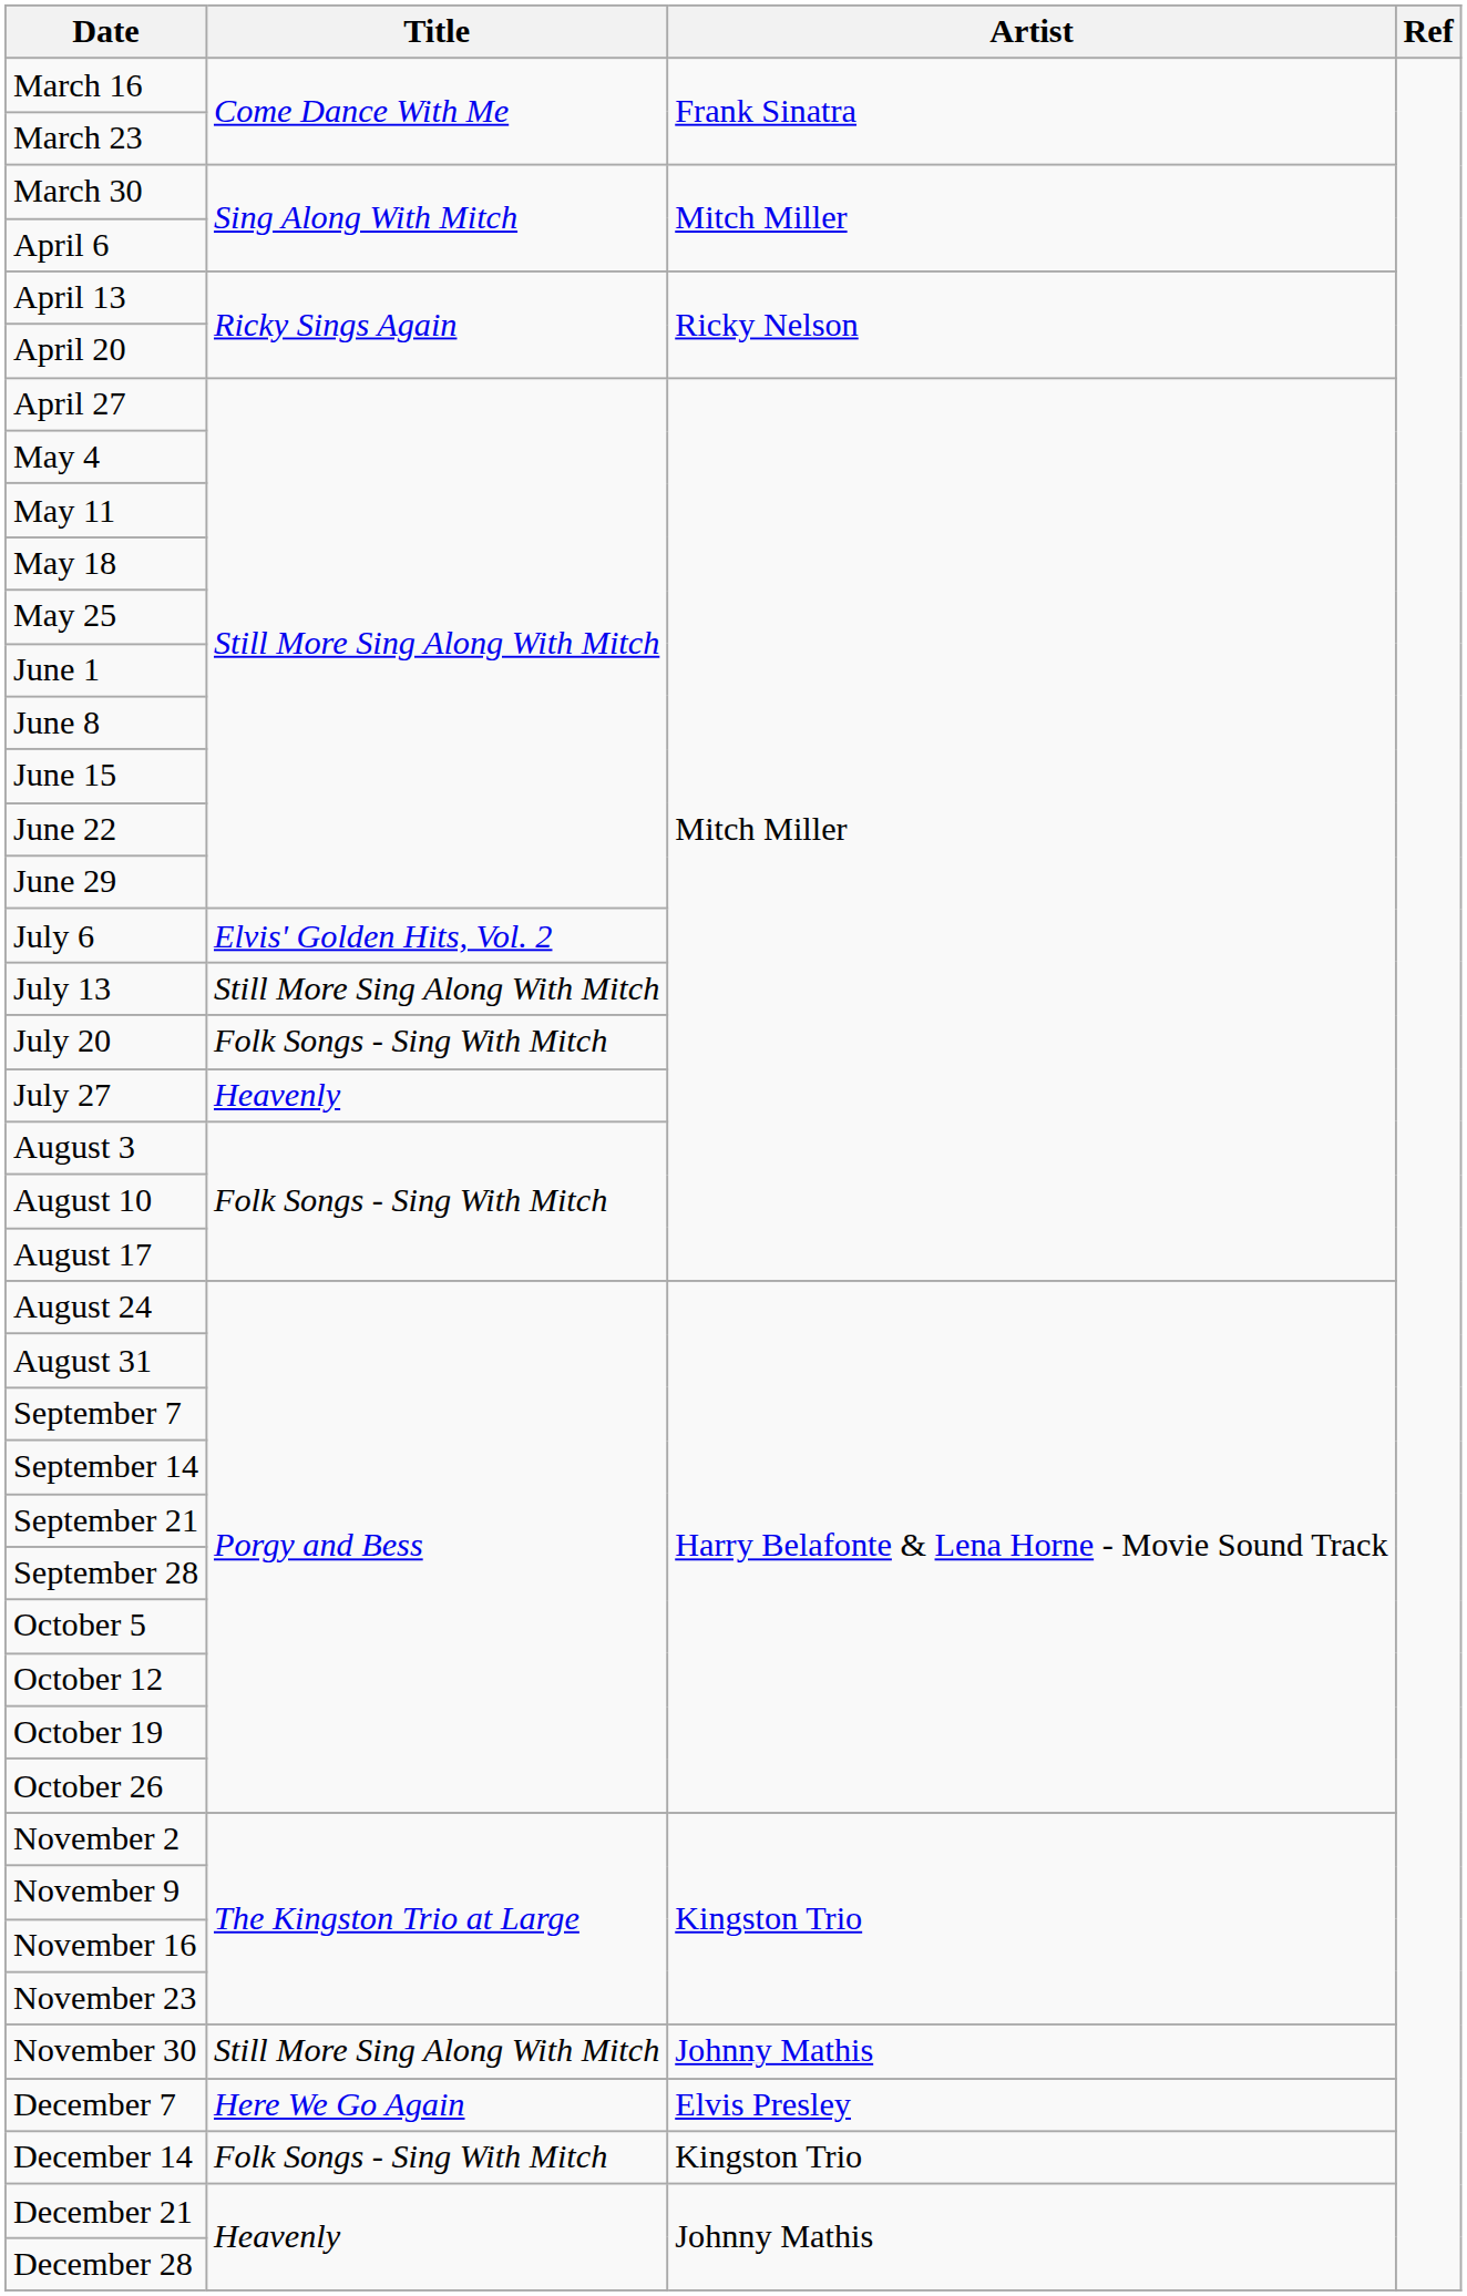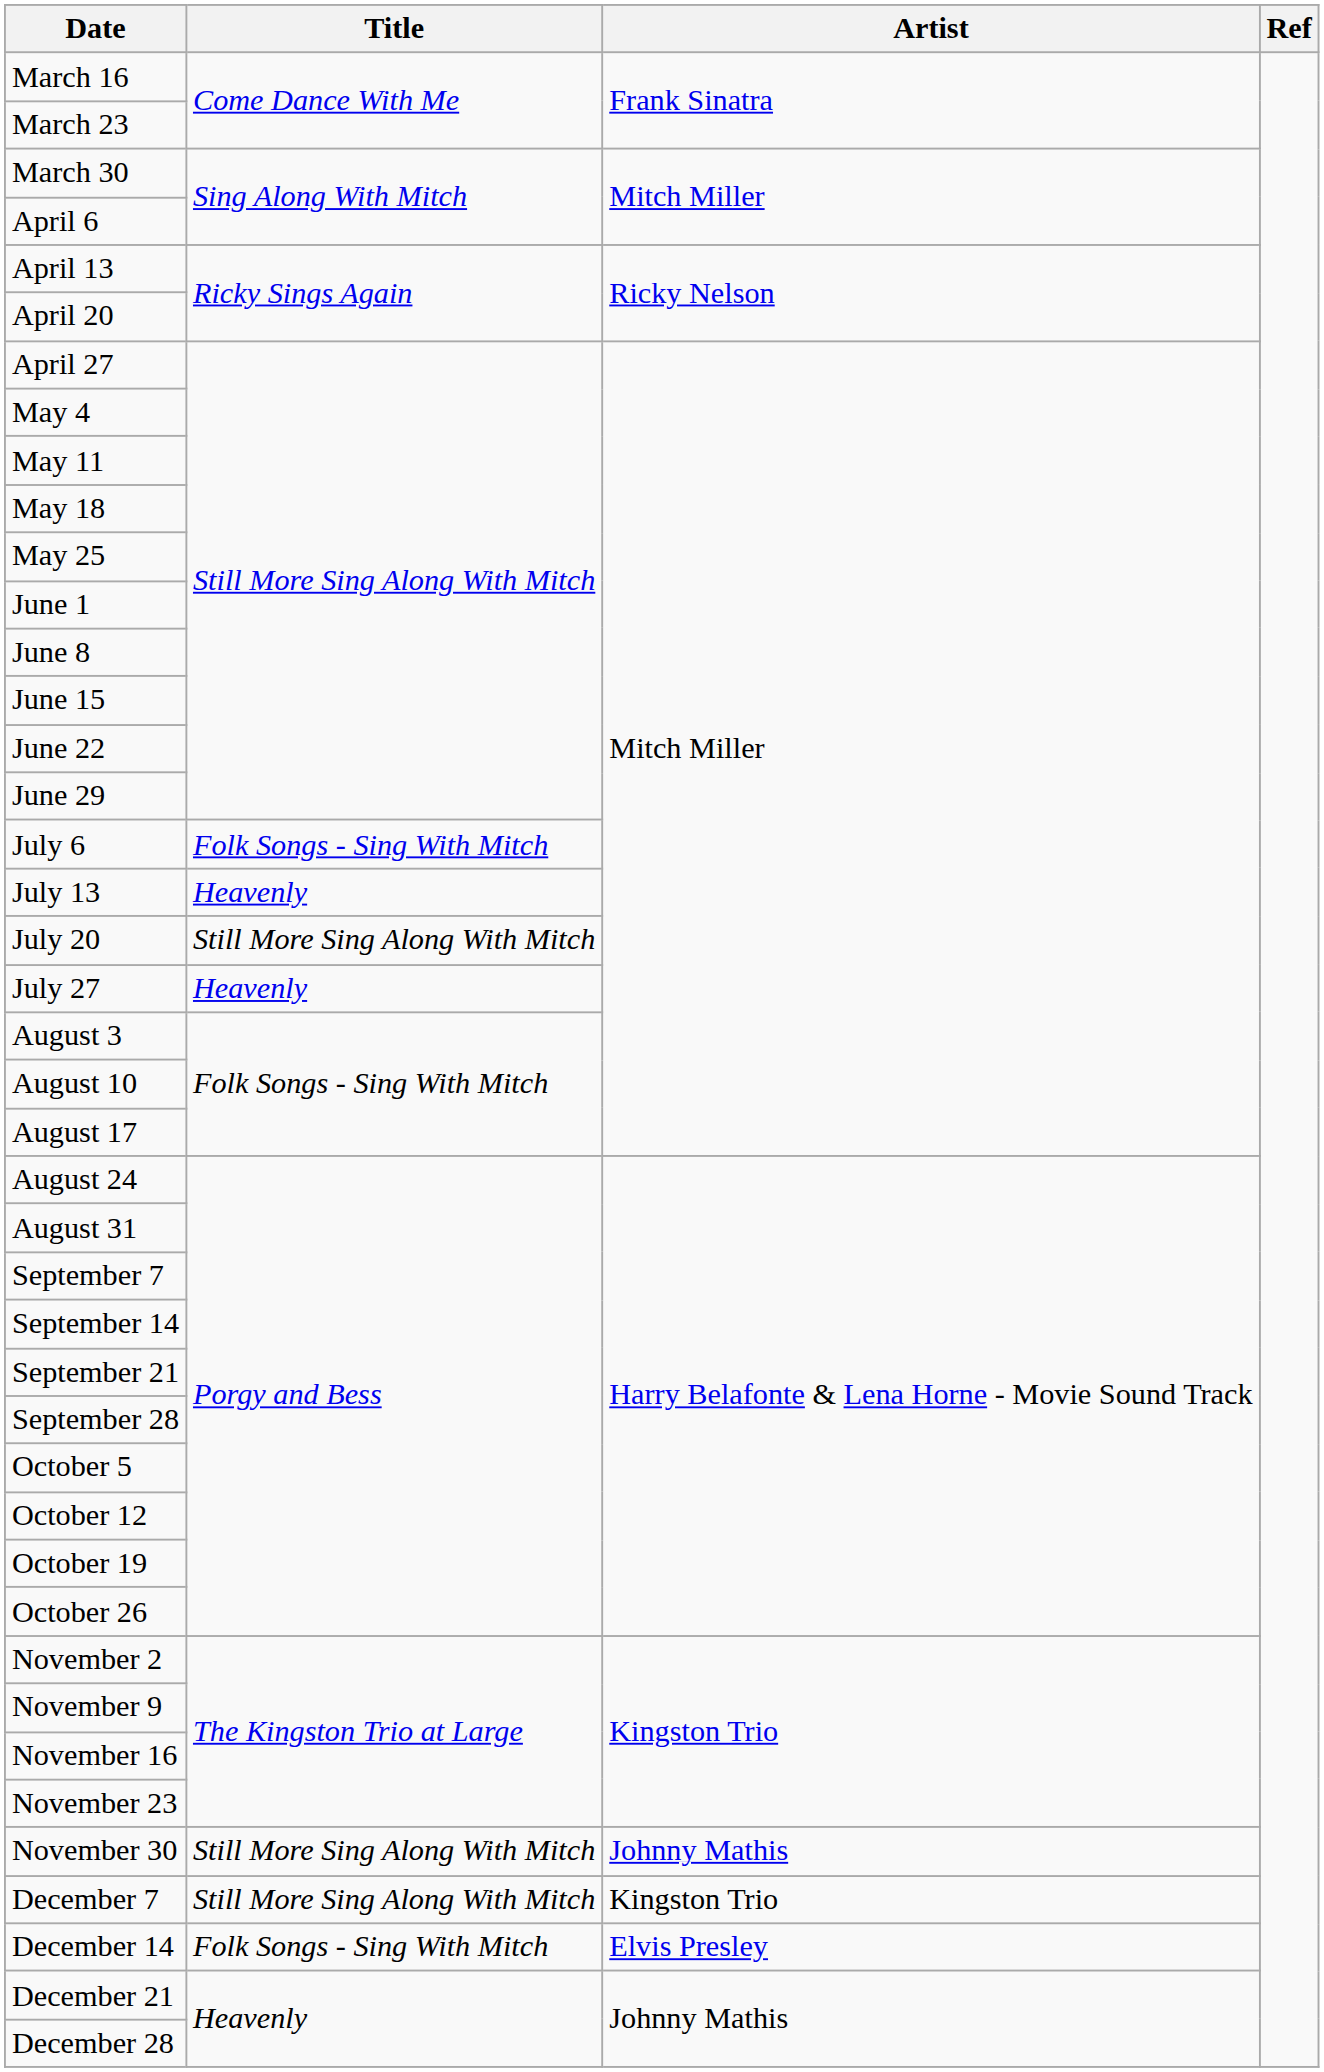July 6 | Title: Elvis' Golden Hits, Vol. 2 -> Folk Songs - Sing With Mitch
July 13 | Title: Still More Sing Along With Mitch -> Heavenly
July 20 | Title: Folk Songs - Sing With Mitch -> Still More Sing Along With Mitch
December 7 | Title: Here We Go Again -> Still More Sing Along With Mitch
December 7 | Artist: Elvis Presley -> Kingston Trio
December 14 | Artist: Kingston Trio -> Elvis Presley
